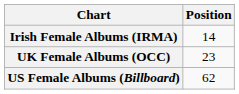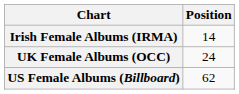UK Female Albums (OCC) | Position: 23 -> 24
